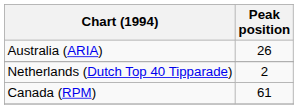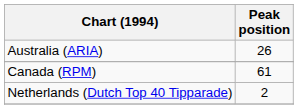rows swapped: Canada (RPM) <-> Netherlands (Dutch Top 40 Tipparade)
